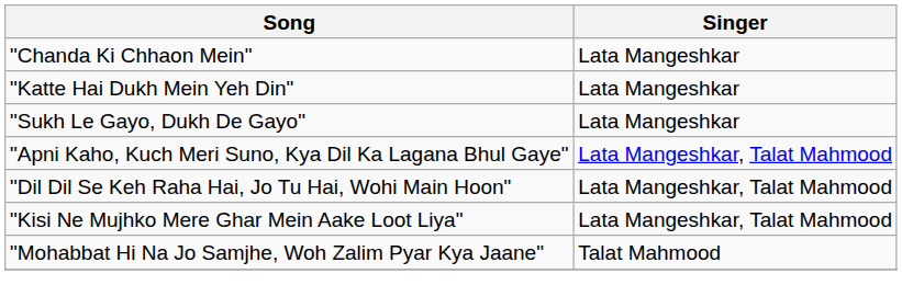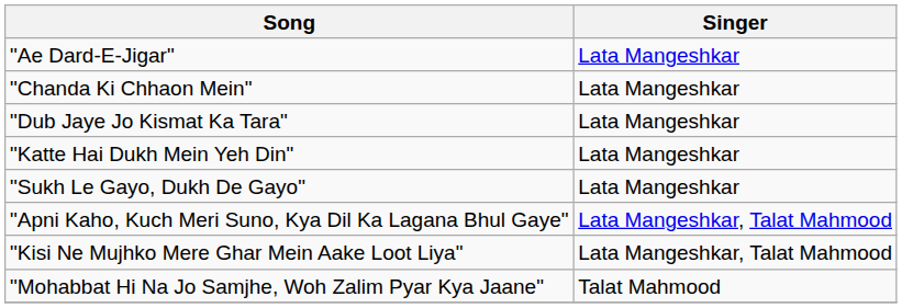+ row: "Ae Dard-E-Jigar" | Lata Mangeshkar
+ row: "Dub Jaye Jo Kismat Ka Tara" | Lata Mangeshkar
- row: "Dil Dil Se Keh Raha Hai, Jo Tu Hai, Wohi Main Hoon" | Lata Mangeshkar, Talat Mahmood
